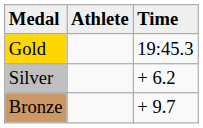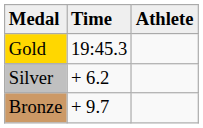columns swapped: Athlete <-> Time
